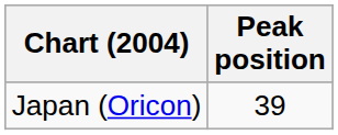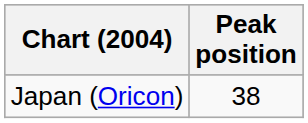Japan (Oricon) | Peak position: 39 -> 38
